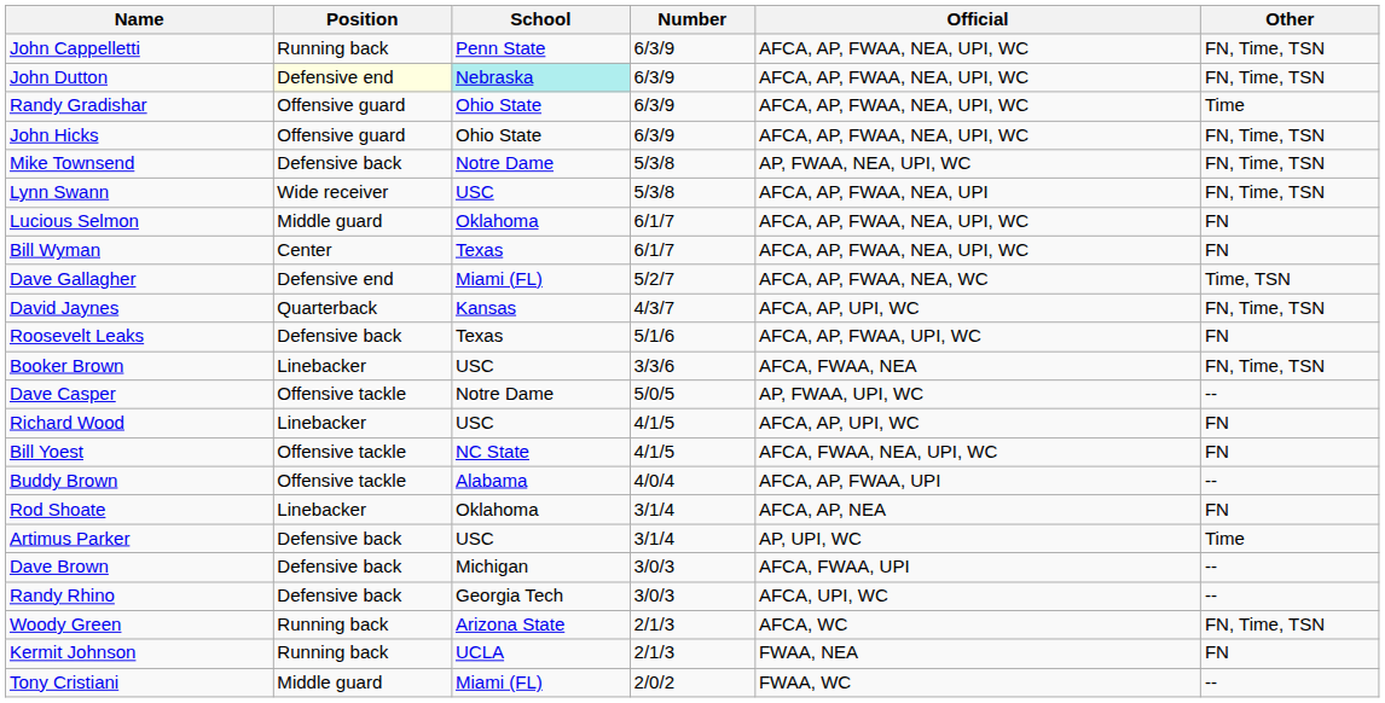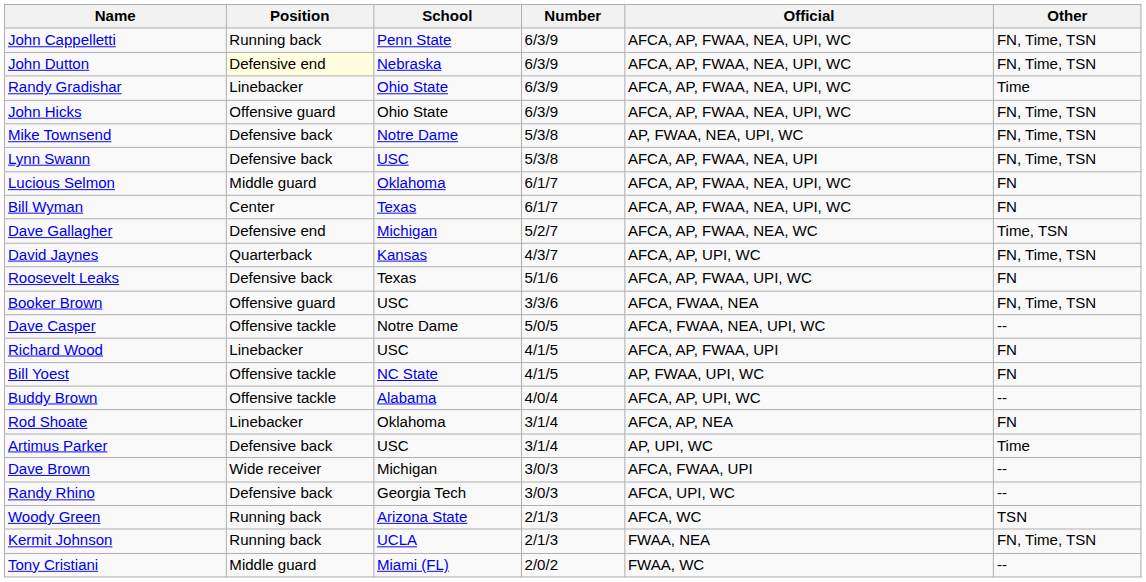John Dutton | School: paleturquoise background -> no background
Randy Gradishar | Position: Offensive guard -> Linebacker
Lynn Swann | Position: Wide receiver -> Defensive back
Dave Gallagher | School: Miami (FL) -> Michigan
Booker Brown | Position: Linebacker -> Offensive guard
Dave Casper | Official: AP, FWAA, UPI, WC -> AFCA, FWAA, NEA, UPI, WC
Richard Wood | Official: AFCA, AP, UPI, WC -> AFCA, AP, FWAA, UPI
Bill Yoest | Official: AFCA, FWAA, NEA, UPI, WC -> AP, FWAA, UPI, WC
Buddy Brown | Official: AFCA, AP, FWAA, UPI -> AFCA, AP, UPI, WC
Dave Brown | Position: Defensive back -> Wide receiver
Woody Green | Other: FN, Time, TSN -> TSN
Kermit Johnson | Other: FN -> FN, Time, TSN
